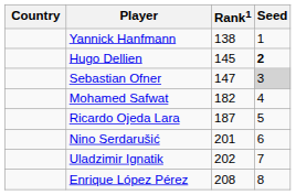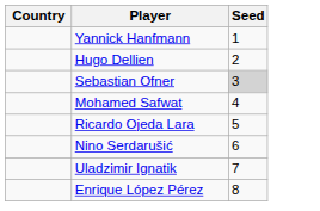- column: Rank1 | 138 | 145 | 147 | 182 | 187 | 201 | 202 | 208
Hugo Dellien | Seed: bold -> normal
